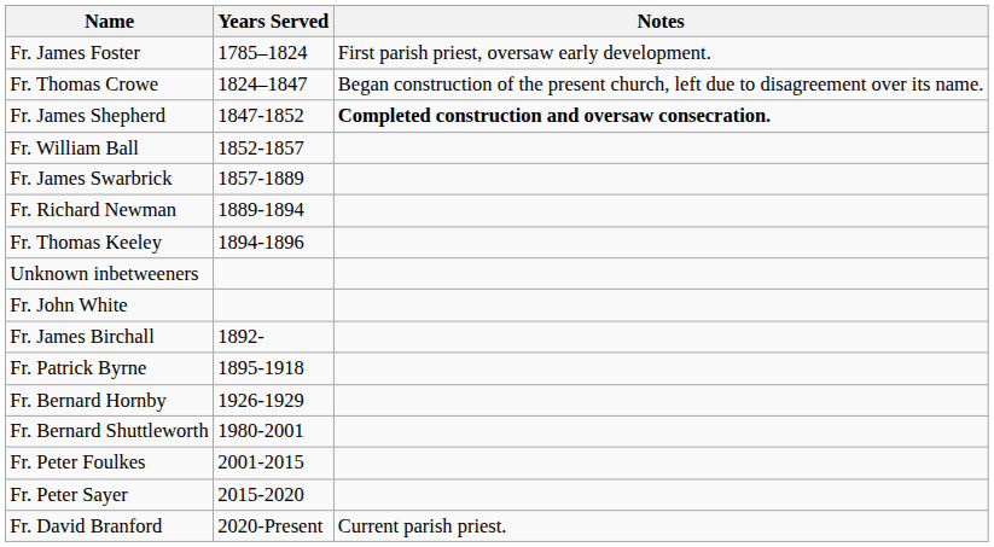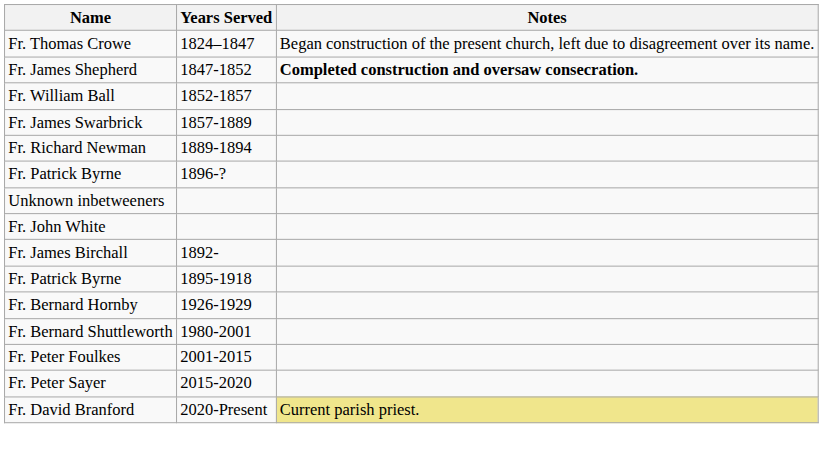- row: Fr. James Foster | 1785–1824 | First parish priest, oversaw early development.
- row: Fr. Thomas Keeley | 1894-1896
+ row: Fr. Patrick Byrne | 1896-?
Fr. David Branford | Notes: no background -> khaki background
